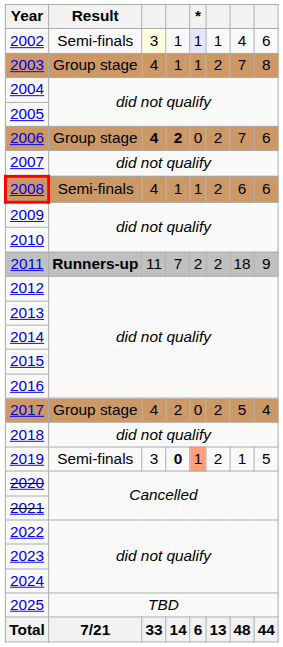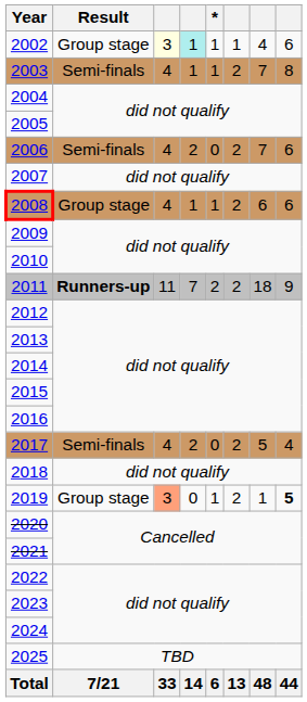2002 | Result: Semi-finals -> Group stage
2002 | column 4: no background -> paleturquoise background
2002 | *: lavender background -> no background
2003 | Result: Group stage -> Semi-finals
2006 | Result: Group stage -> Semi-finals
2006 | column 3: bold -> normal
2006 | column 4: bold -> normal
2008 | Result: Semi-finals -> Group stage
2017 | Result: Group stage -> Semi-finals
2019 | Result: Semi-finals -> Group stage
2019 | column 3: no background -> lightsalmon background
2019 | column 4: bold -> normal
2019 | *: lightsalmon background -> no background
2019 | column 8: normal -> bold
